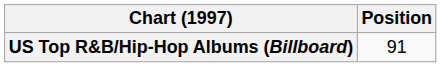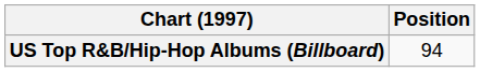US Top R&B/Hip-Hop Albums (Billboard) | Position: 91 -> 94
